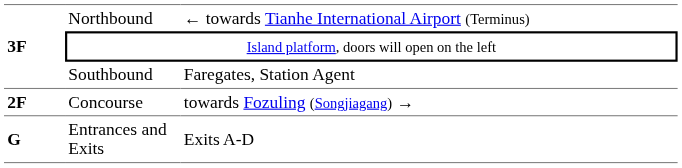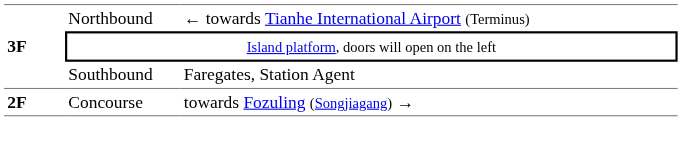- row: G | Entrances and Exits | Exits A-D
